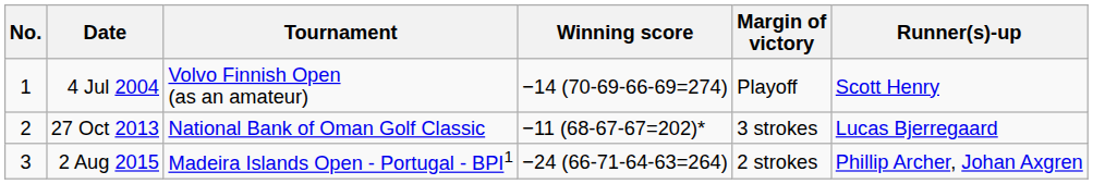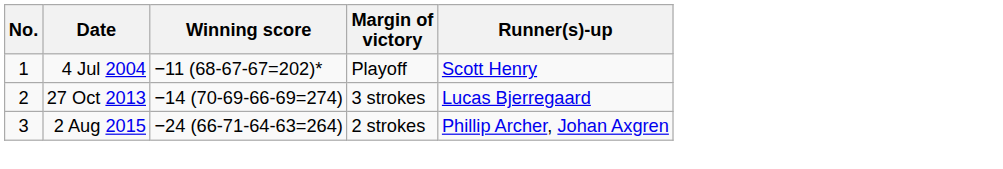- column: Tournament | Volvo Finnish Open (as an amateur) | National Bank of Oman Golf Classic | Madeira Islands Open - Portugal - BPI1
4 Jul 2004 | Winning score: −14 (70-69-66-69=274) -> −11 (68-67-67=202)*
27 Oct 2013 | Winning score: −11 (68-67-67=202)* -> −14 (70-69-66-69=274)
